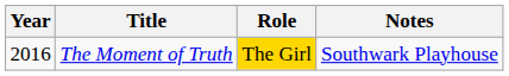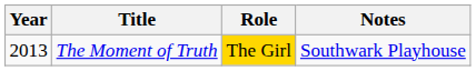The Moment of Truth | Year: 2016 -> 2013
